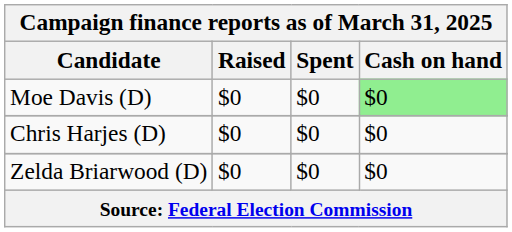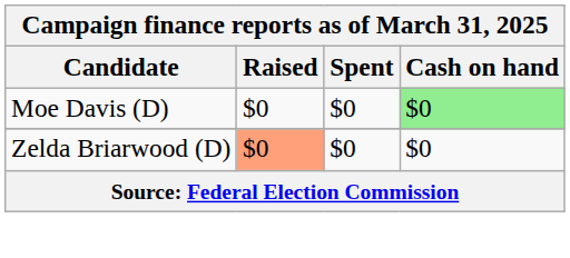- row: Chris Harjes (D) | $0 | $0 | $0
Zelda Briarwood (D) | Raised: no background -> lightsalmon background
